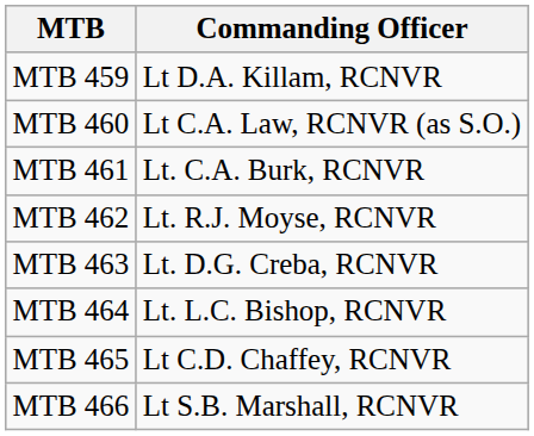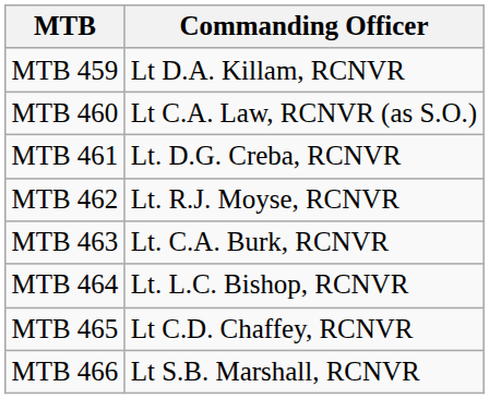MTB 461 | Commanding Officer: Lt. C.A. Burk, RCNVR -> Lt. D.G. Creba, RCNVR
MTB 463 | Commanding Officer: Lt. D.G. Creba, RCNVR -> Lt. C.A. Burk, RCNVR
